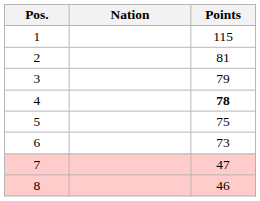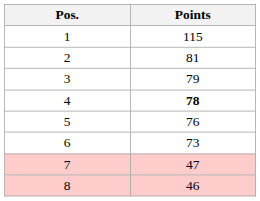- column: Nation
5 | Points: 75 -> 76
